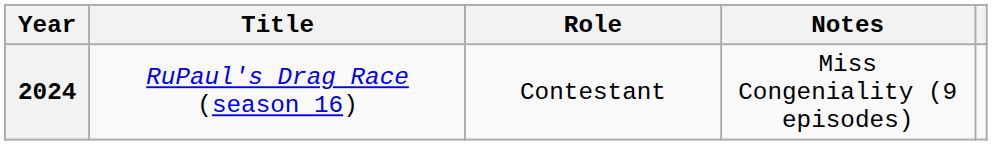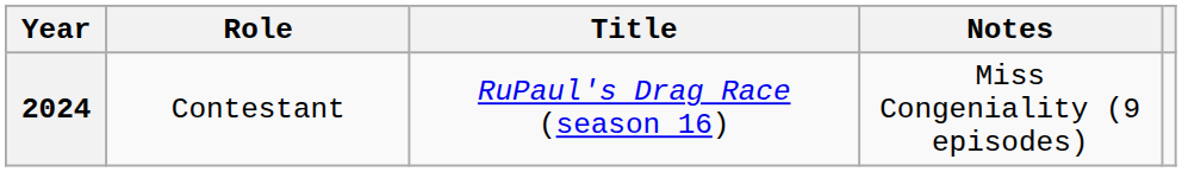columns swapped: Title <-> Role
